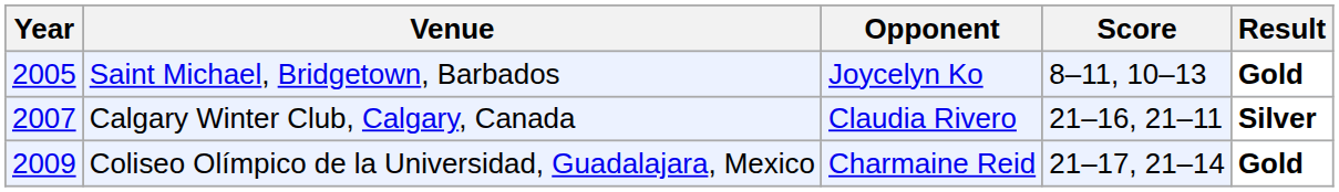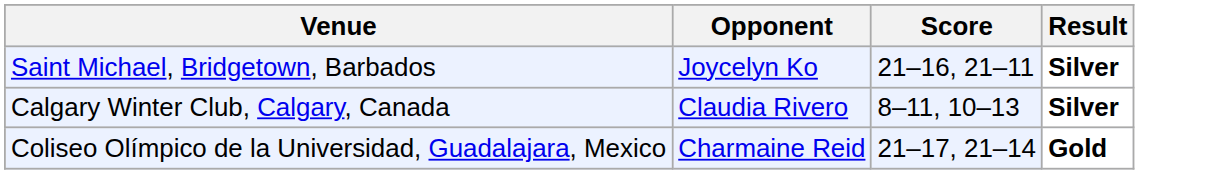- column: Year | 2005 | 2007 | 2009
Saint Michael, Bridgetown, Barbados | Score: 8–11, 10–13 -> 21–16, 21–11
Saint Michael, Bridgetown, Barbados | Result: Gold -> Silver
Calgary Winter Club, Calgary, Canada | Score: 21–16, 21–11 -> 8–11, 10–13
